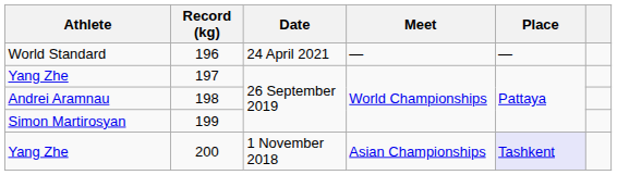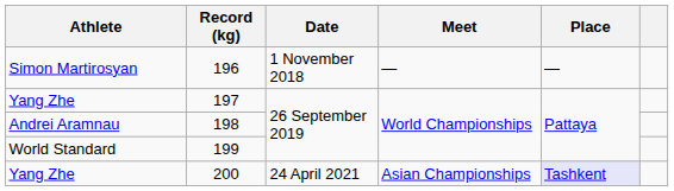196 | Athlete: World Standard -> Simon Martirosyan
196 | Date: 24 April 2021 -> 1 November 2018
199 | Athlete: Simon Martirosyan -> World Standard
200 | Date: 1 November 2018 -> 24 April 2021
